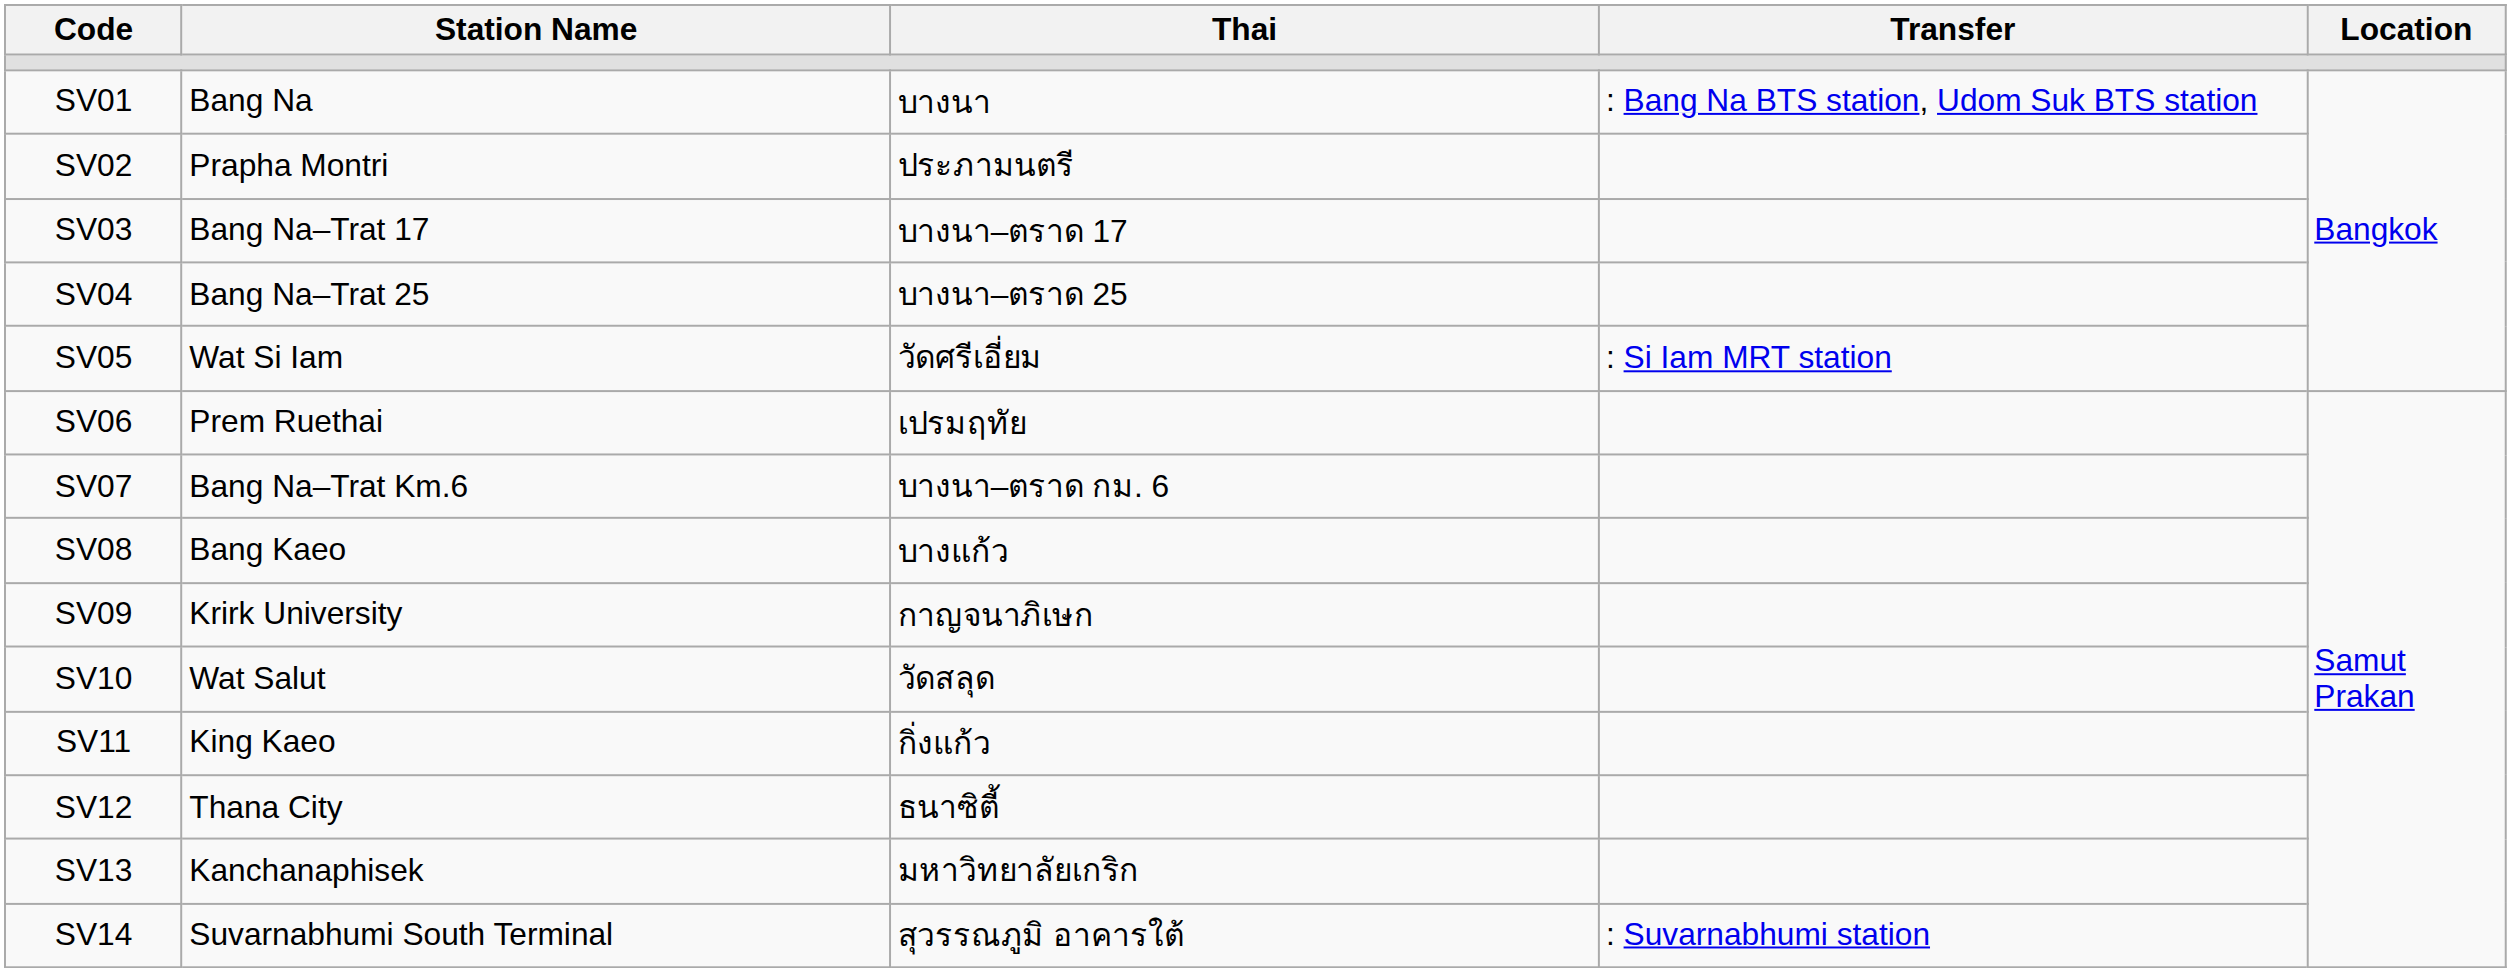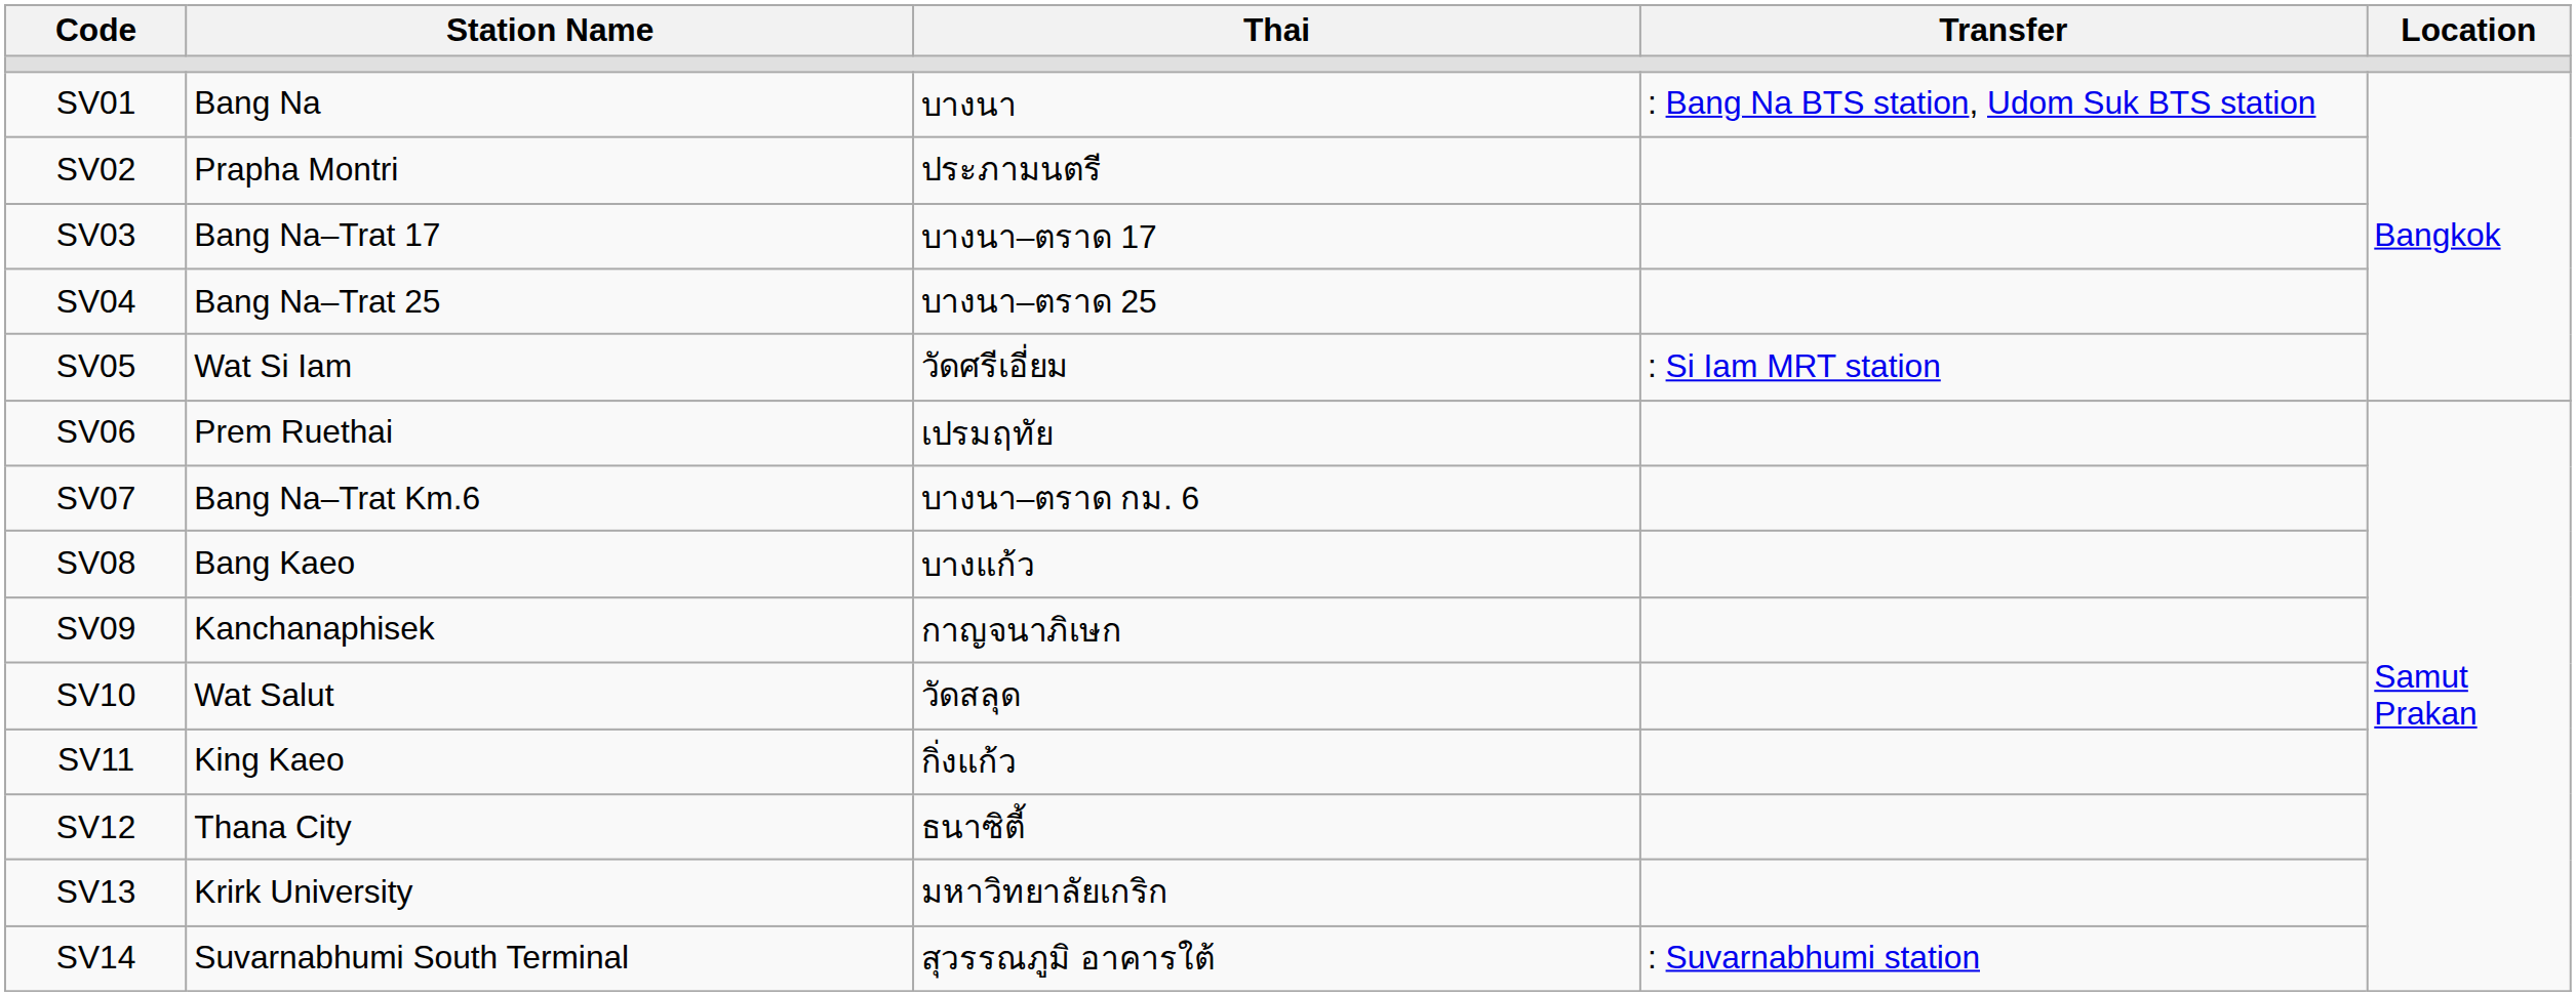SV09 | Station Name: Krirk University -> Kanchanaphisek
SV13 | Station Name: Kanchanaphisek -> Krirk University
